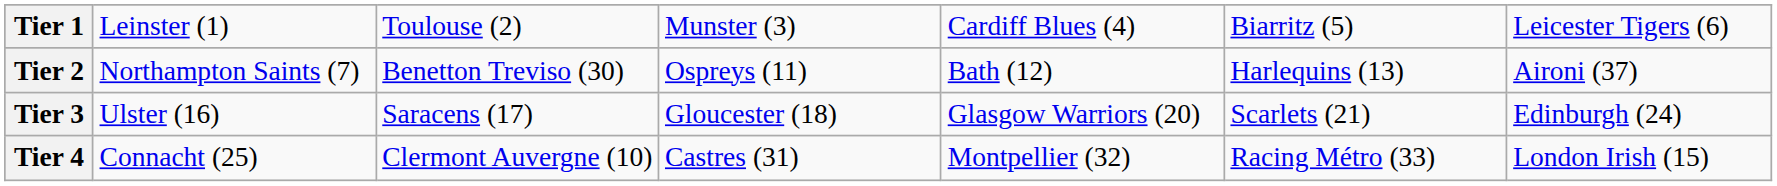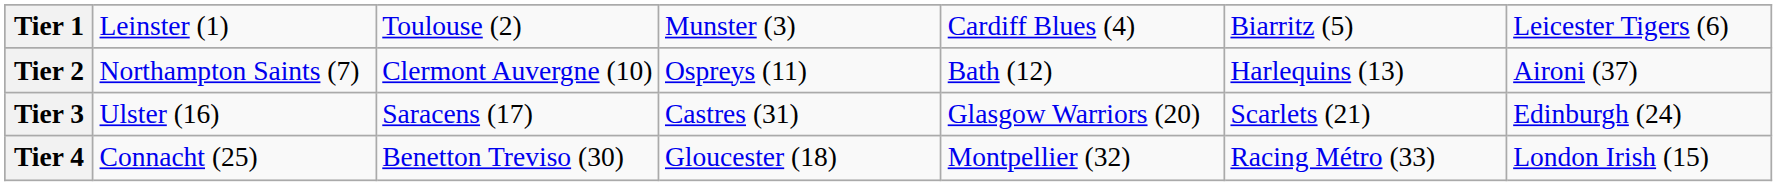Tier 2 | column 3: Benetton Treviso (30) -> Clermont Auvergne (10)
Tier 3 | column 4: Gloucester (18) -> Castres (31)
Tier 4 | column 3: Clermont Auvergne (10) -> Benetton Treviso (30)
Tier 4 | column 4: Castres (31) -> Gloucester (18)
